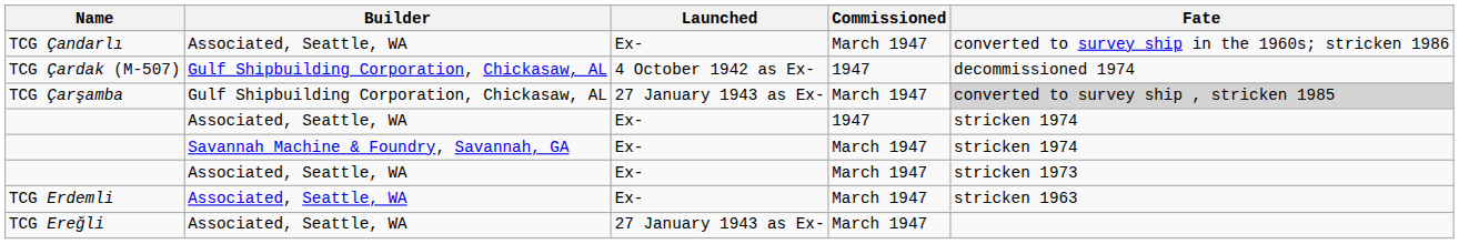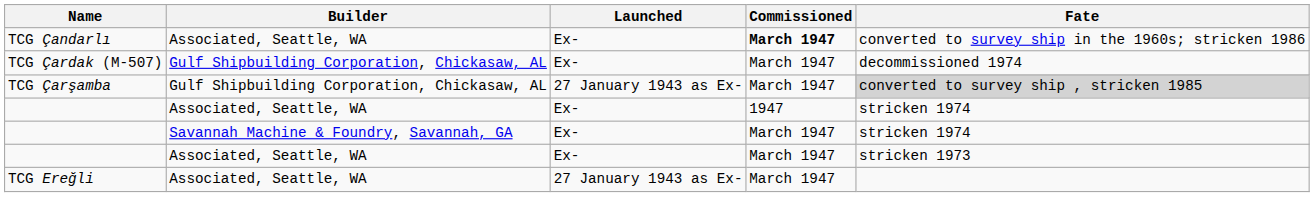TCG Çandarlı | Commissioned: normal -> bold
TCG Çardak (M-507) | Launched: 4 October 1942 as Ex- -> Ex-
TCG Çardak (M-507) | Commissioned: 1947 -> March 1947
- row: TCG Erdemli | Associated, Seattle, WA | Ex- | March 1947 | stricken 1963
